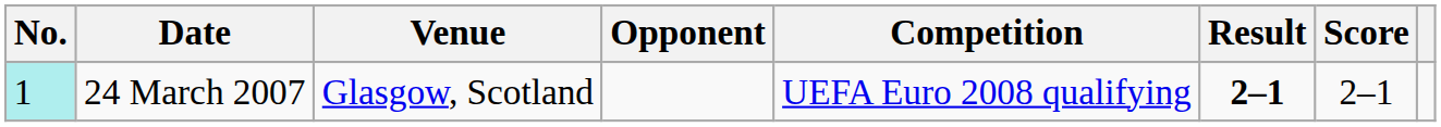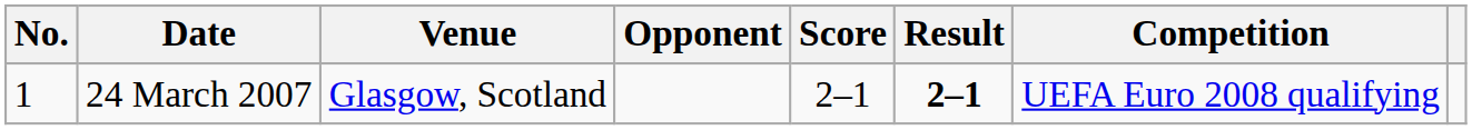columns swapped: Score <-> Competition
24 March 2007 | No.: paleturquoise background -> no background
